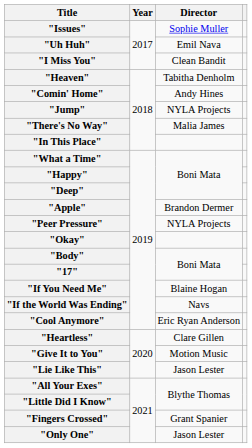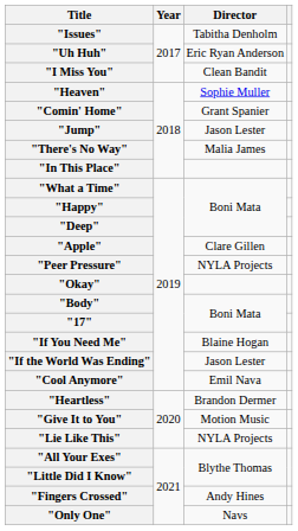"Issues" | Director: Sophie Muller -> Tabitha Denholm
"Uh Huh" | Director: Emil Nava -> Eric Ryan Anderson
"Heaven" | Director: Tabitha Denholm -> Sophie Muller
"Comin' Home" | Director: Andy Hines -> Grant Spanier
"Jump" | Director: NYLA Projects -> Jason Lester
"Apple" | Director: Brandon Dermer -> Clare Gillen
"If the World Was Ending" | Director: Navs -> Jason Lester
"Cool Anymore" | Director: Eric Ryan Anderson -> Emil Nava
"Heartless" | Director: Clare Gillen -> Brandon Dermer
"Lie Like This" | Director: Jason Lester -> NYLA Projects
"Fingers Crossed" | Director: Grant Spanier -> Andy Hines
"Only One" | Director: Jason Lester -> Navs
